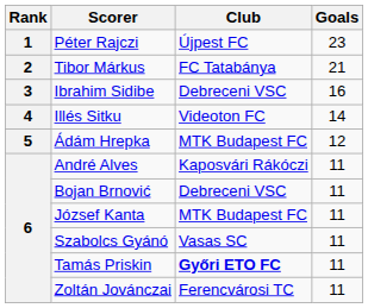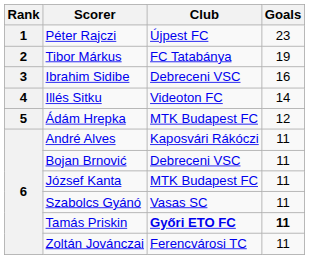Tibor Márkus | Goals: 21 -> 19
Tamás Priskin | Goals: normal -> bold
